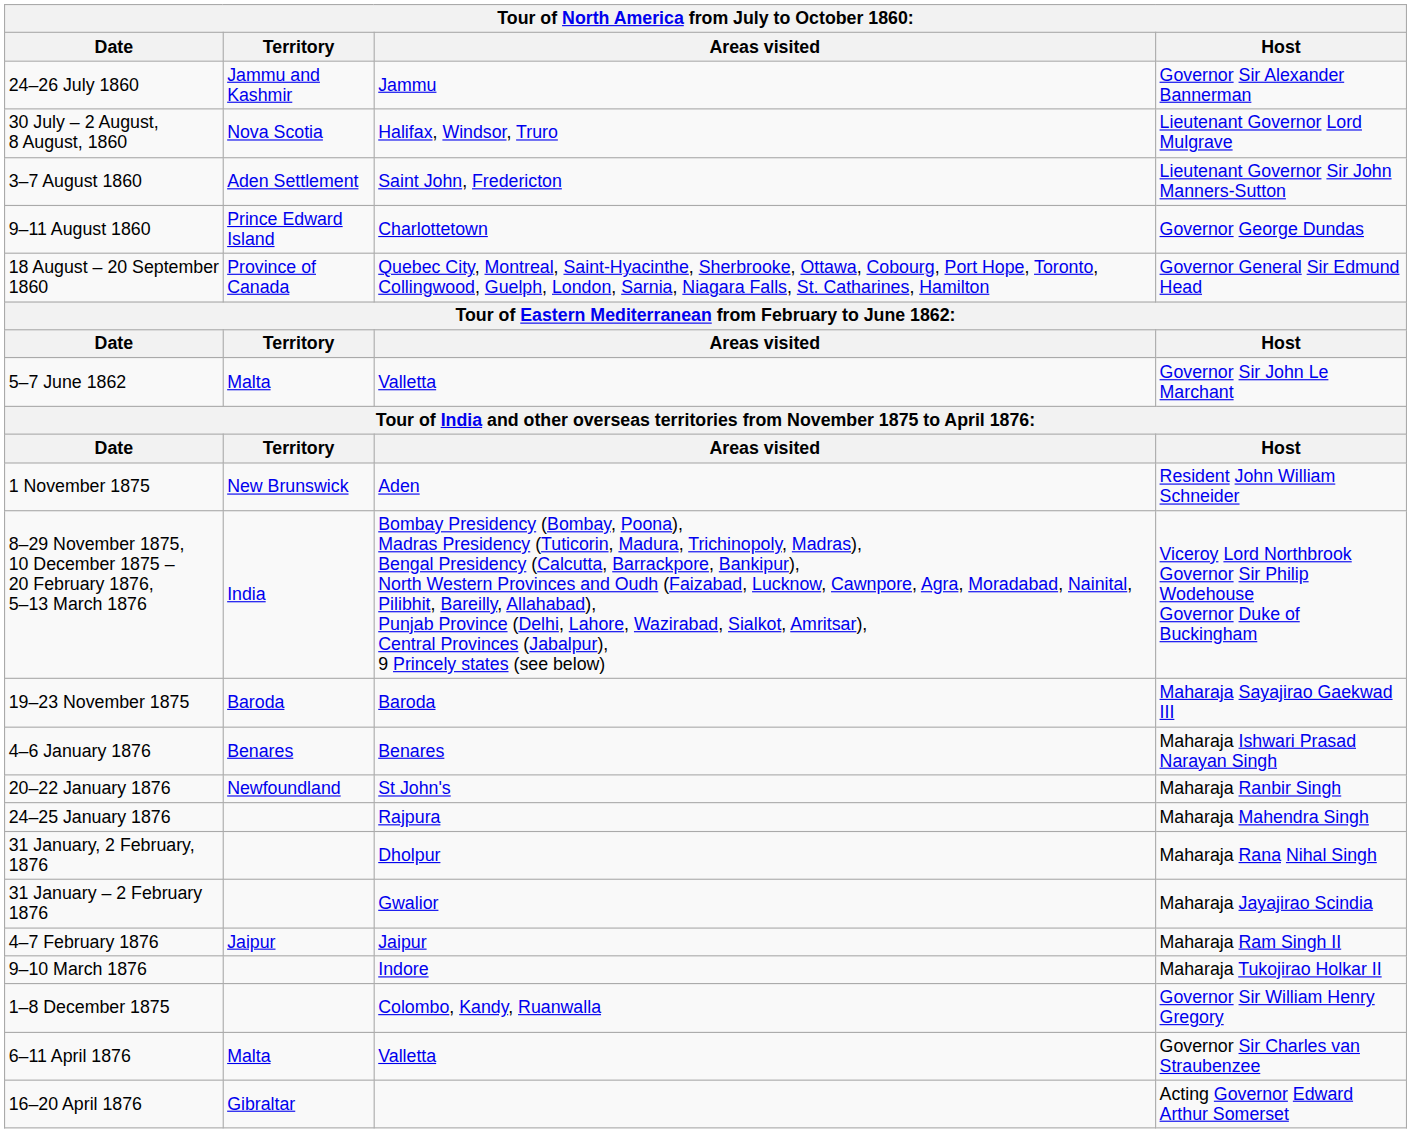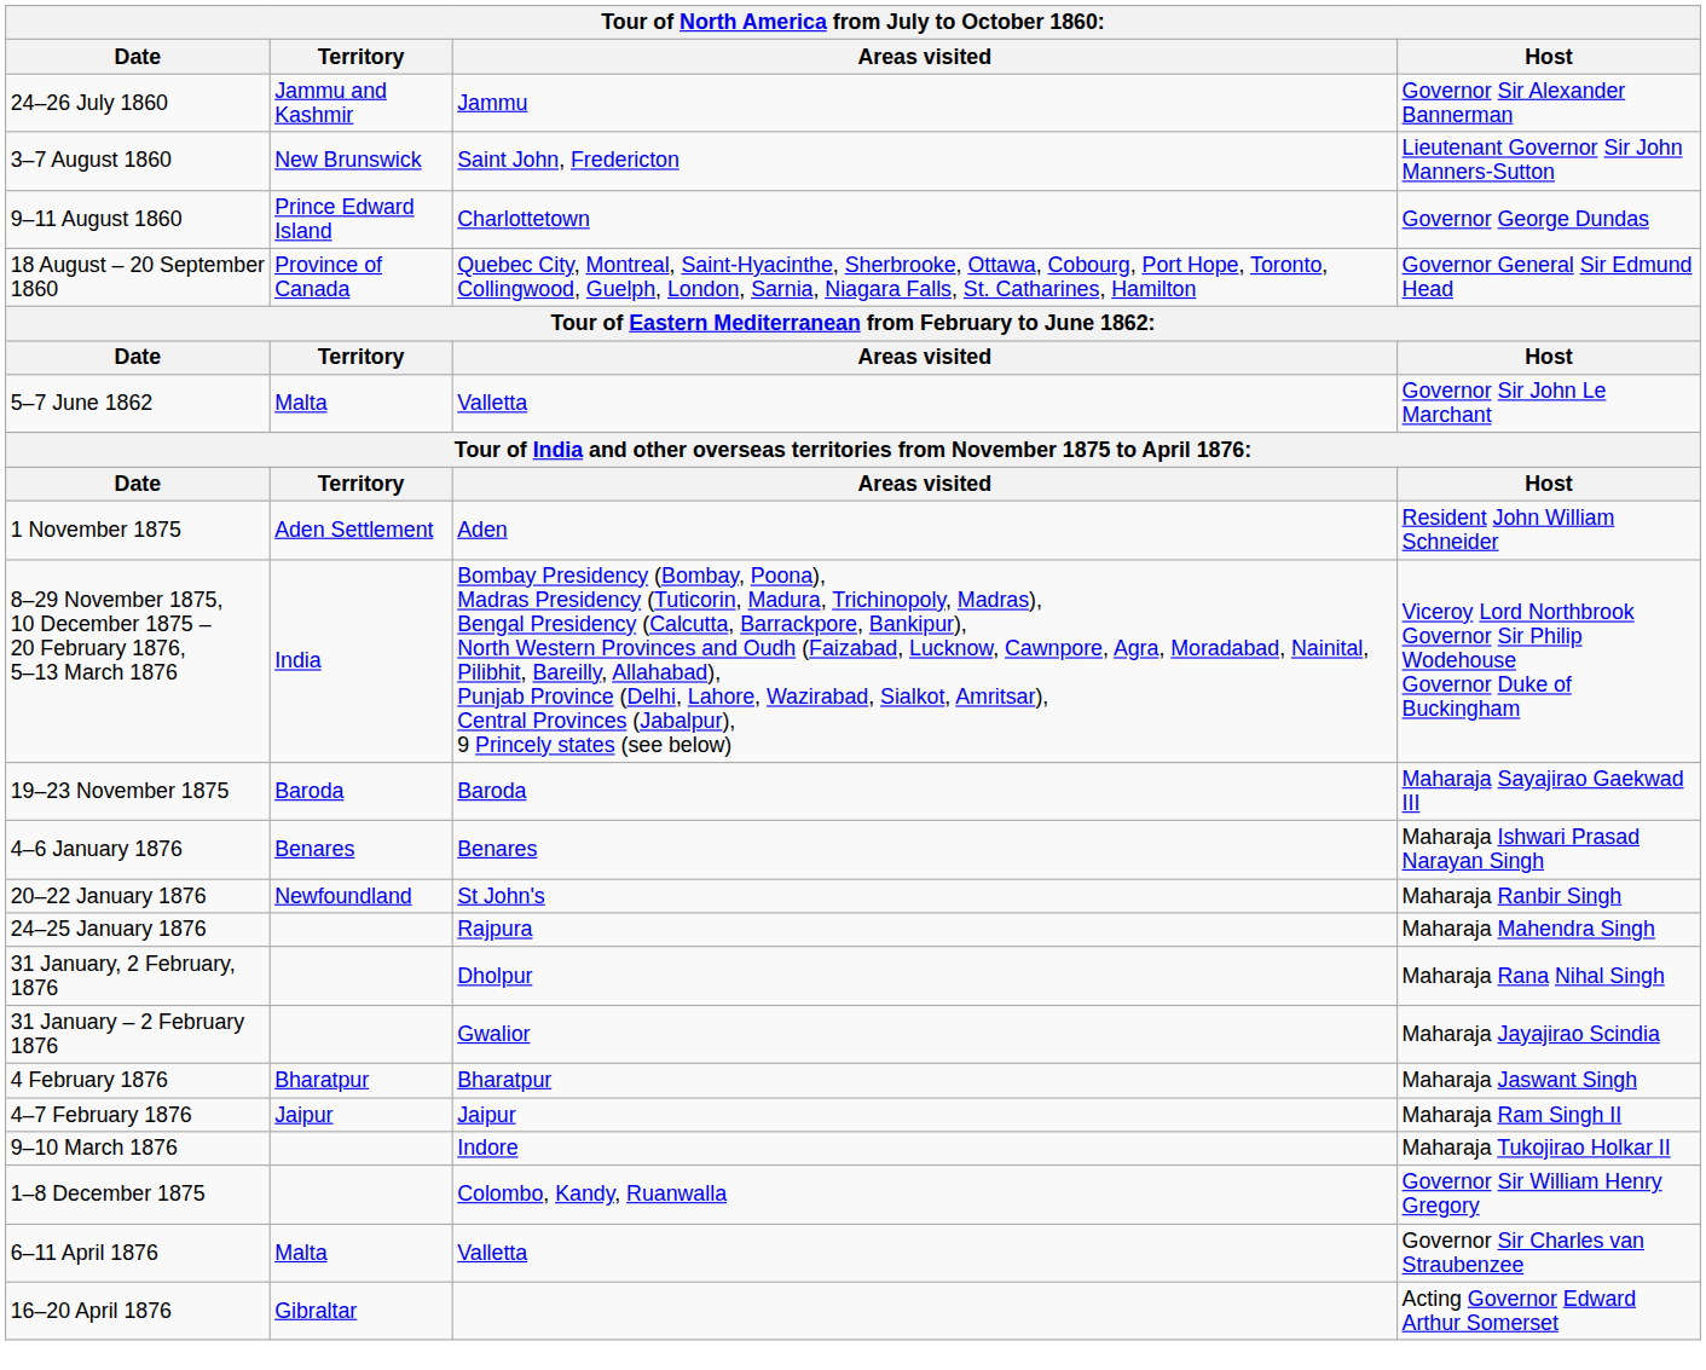- row: 30 July – 2 August, 8 August, 1860 | Nova Scotia | Halifax, Windsor, Truro | Lieutenant Governor Lord Mulgrave
3–7 August 1860 | Territory: Aden Settlement -> New Brunswick
1 November 1875 | Territory: New Brunswick -> Aden Settlement
+ row: 4 February 1876 | Bharatpur | Bharatpur | Maharaja Jaswant Singh
